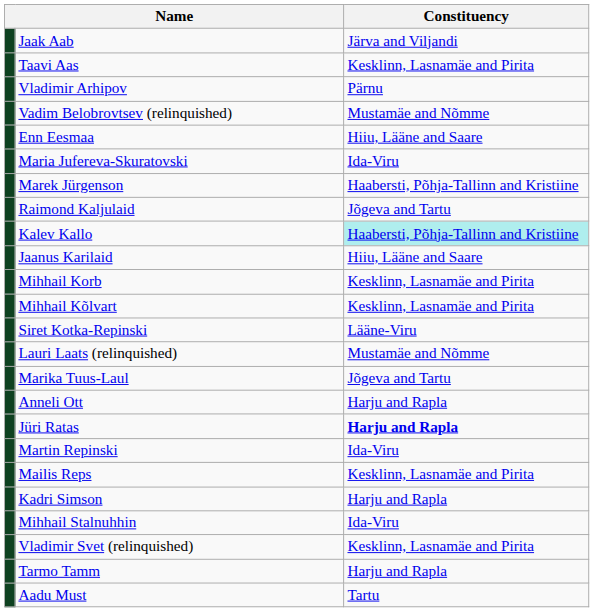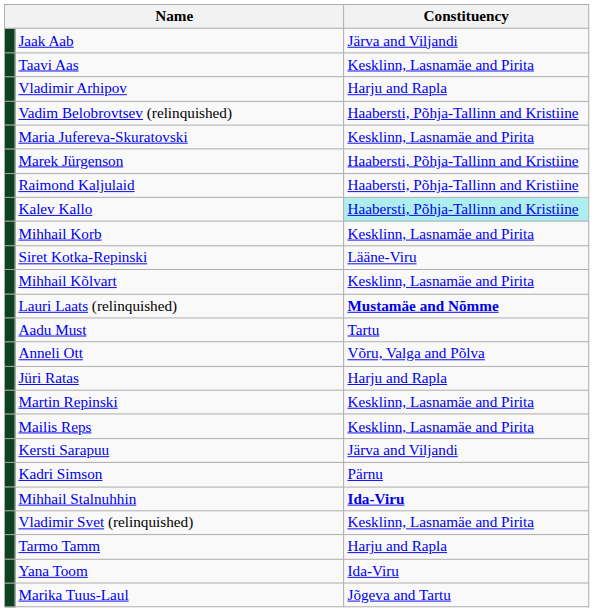Vladimir Arhipov | Constituency: Pärnu -> Harju and Rapla
Vadim Belobrovtsev (relinquished) | Constituency: Mustamäe and Nõmme -> Haabersti, Põhja-Tallinn and Kristiine
- row: Enn Eesmaa | Hiiu, Lääne and Saare
Maria Jufereva-Skuratovski | Constituency: Ida-Viru -> Kesklinn, Lasnamäe and Pirita
Raimond Kaljulaid | Constituency: Jõgeva and Tartu -> Haabersti, Põhja-Tallinn and Kristiine
- row: Jaanus Karilaid | Hiiu, Lääne and Saare
rows swapped: Siret Kotka-Repinski <-> Mihhail Kõlvart
Lauri Laats (relinquished) | Constituency: normal -> bold
rows swapped: Aadu Must <-> Marika Tuus-Laul
Anneli Ott | Constituency: Harju and Rapla -> Võru, Valga and Põlva
Jüri Ratas | Constituency: bold -> normal
Martin Repinski | Constituency: Ida-Viru -> Kesklinn, Lasnamäe and Pirita
+ row: Kersti Sarapuu | Järva and Viljandi
Kadri Simson | Constituency: Harju and Rapla -> Pärnu
Mihhail Stalnuhhin | Constituency: normal -> bold
+ row: Yana Toom | Ida-Viru
